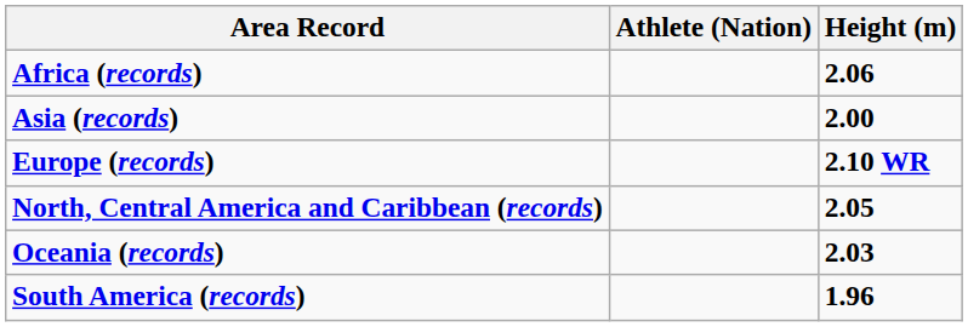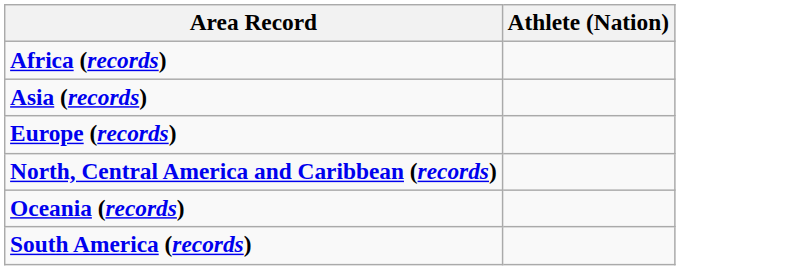- column: Height (m) | 2.06 | 2.00 | 2.10 WR | 2.05 | 2.03 | 1.96
